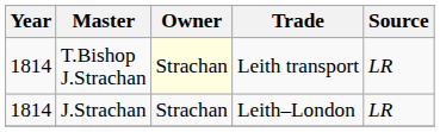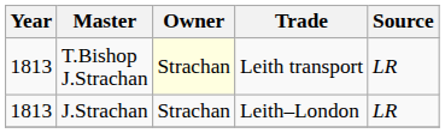T.Bishop J.Strachan | Year: 1814 -> 1813
J.Strachan | Year: 1814 -> 1813
